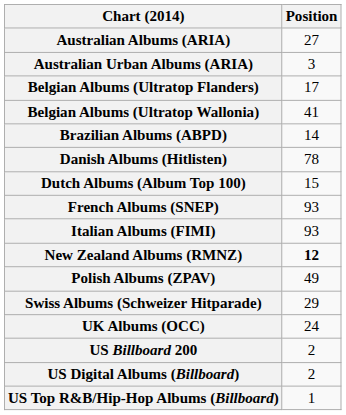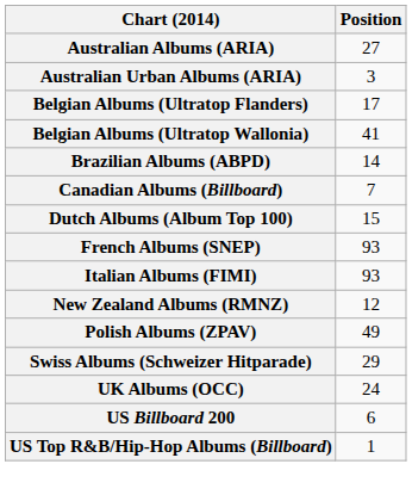+ row: Canadian Albums (Billboard) | 7
- row: Danish Albums (Hitlisten) | 78
New Zealand Albums (RMNZ) | Position: bold -> normal
US Billboard 200 | Position: 2 -> 6
- row: US Digital Albums (Billboard) | 2
